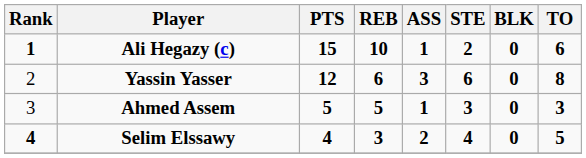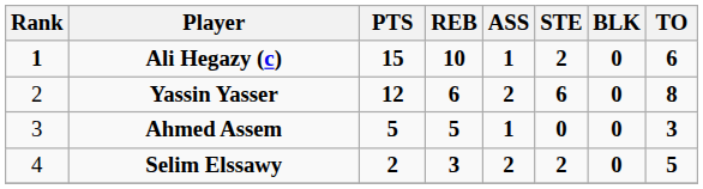Yassin Yasser | ASS: 3 -> 2
Ahmed Assem | STE: 3 -> 0
Selim Elssawy | Rank: bold -> normal
Selim Elssawy | PTS: 4 -> 2
Selim Elssawy | STE: 4 -> 2
